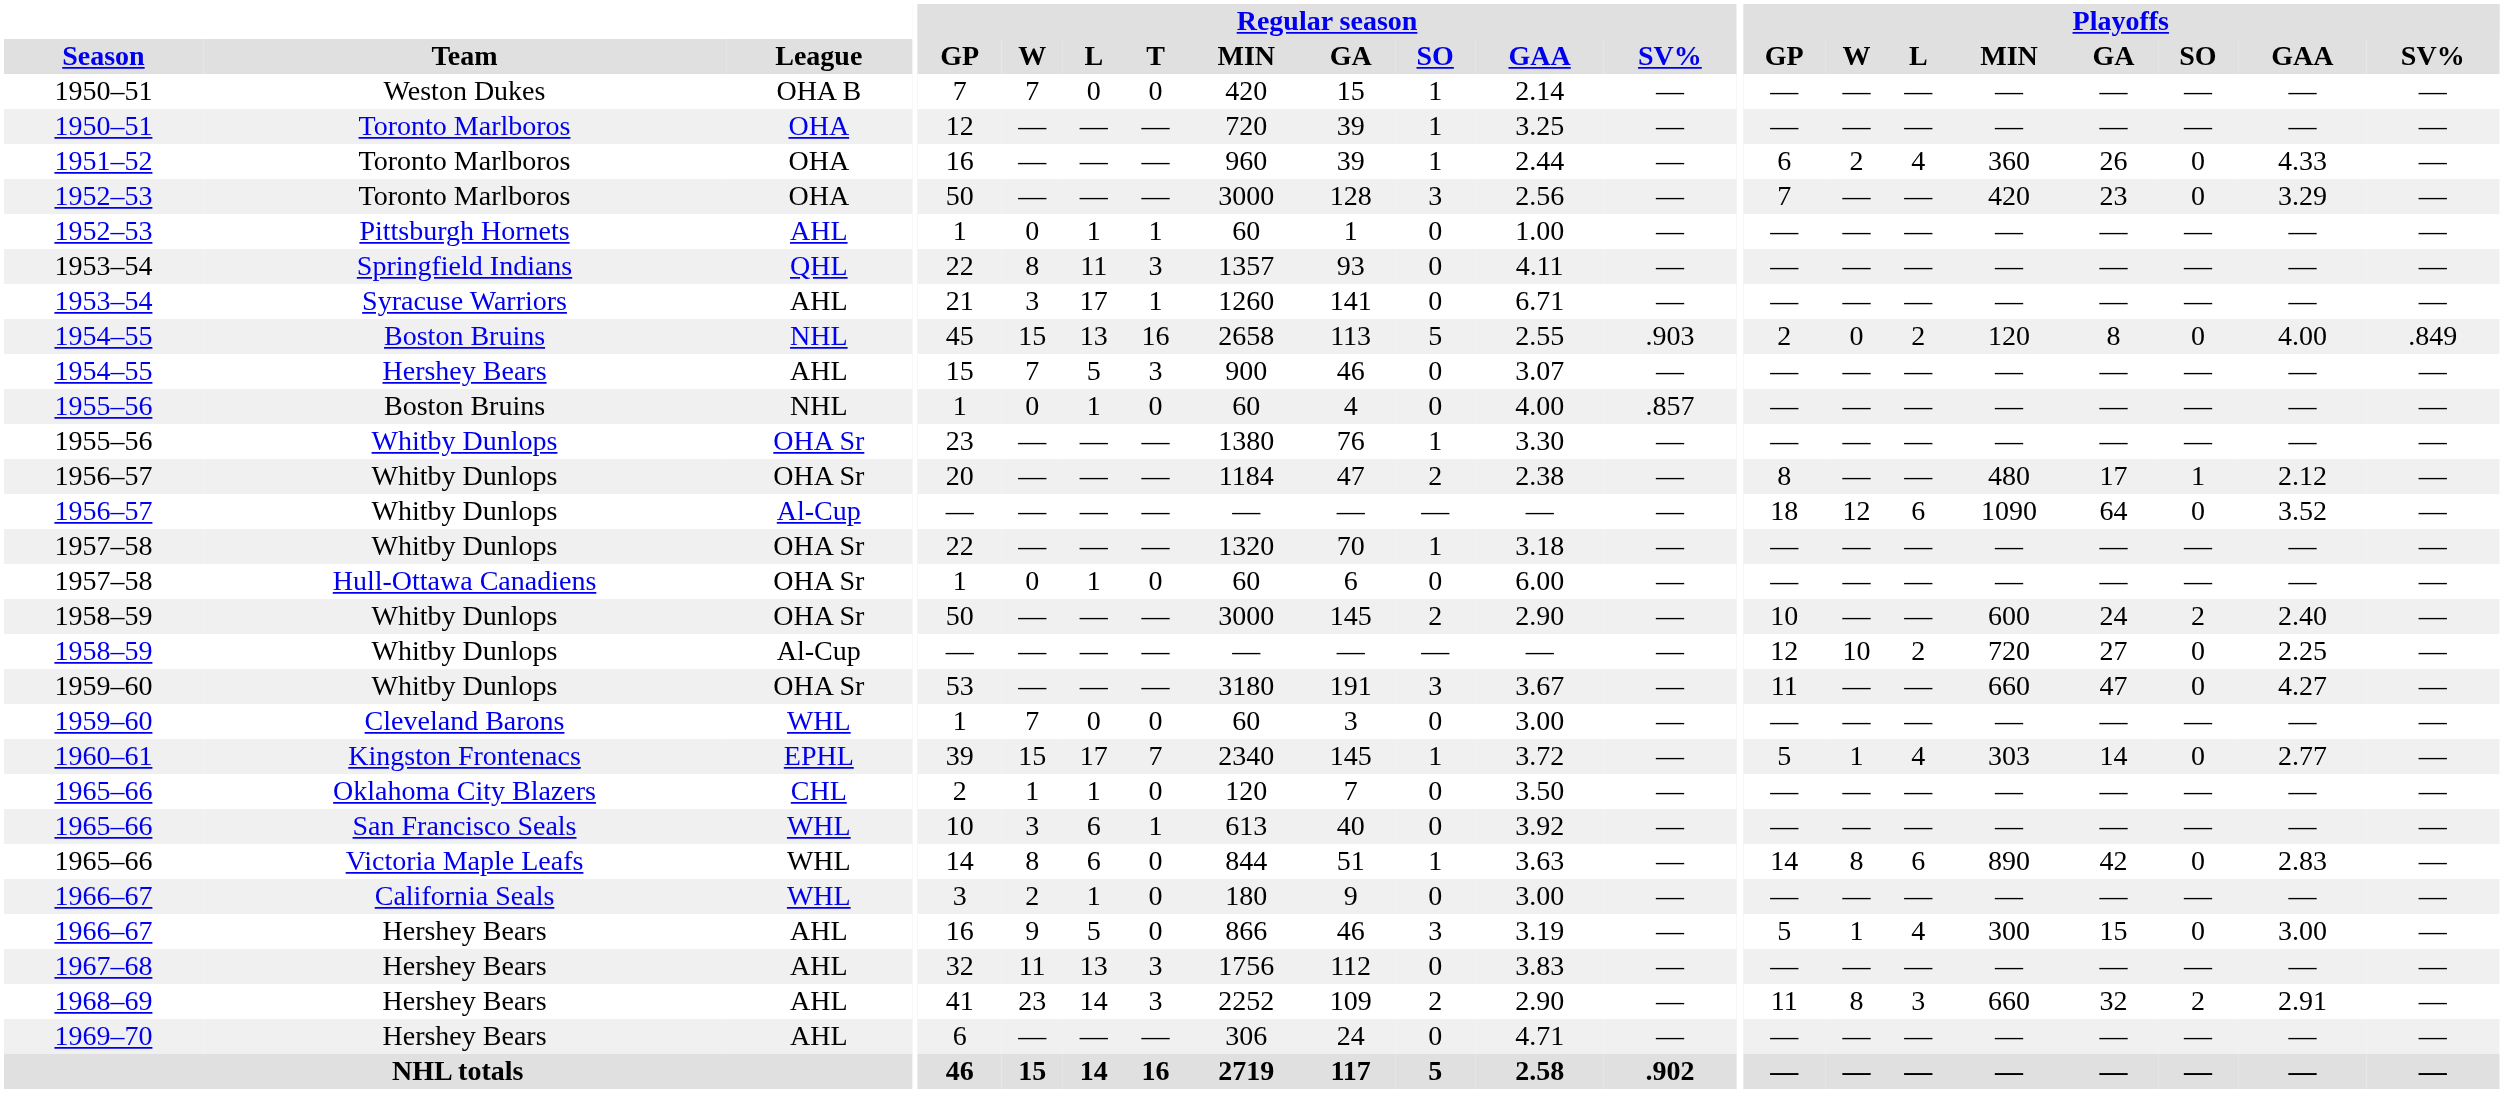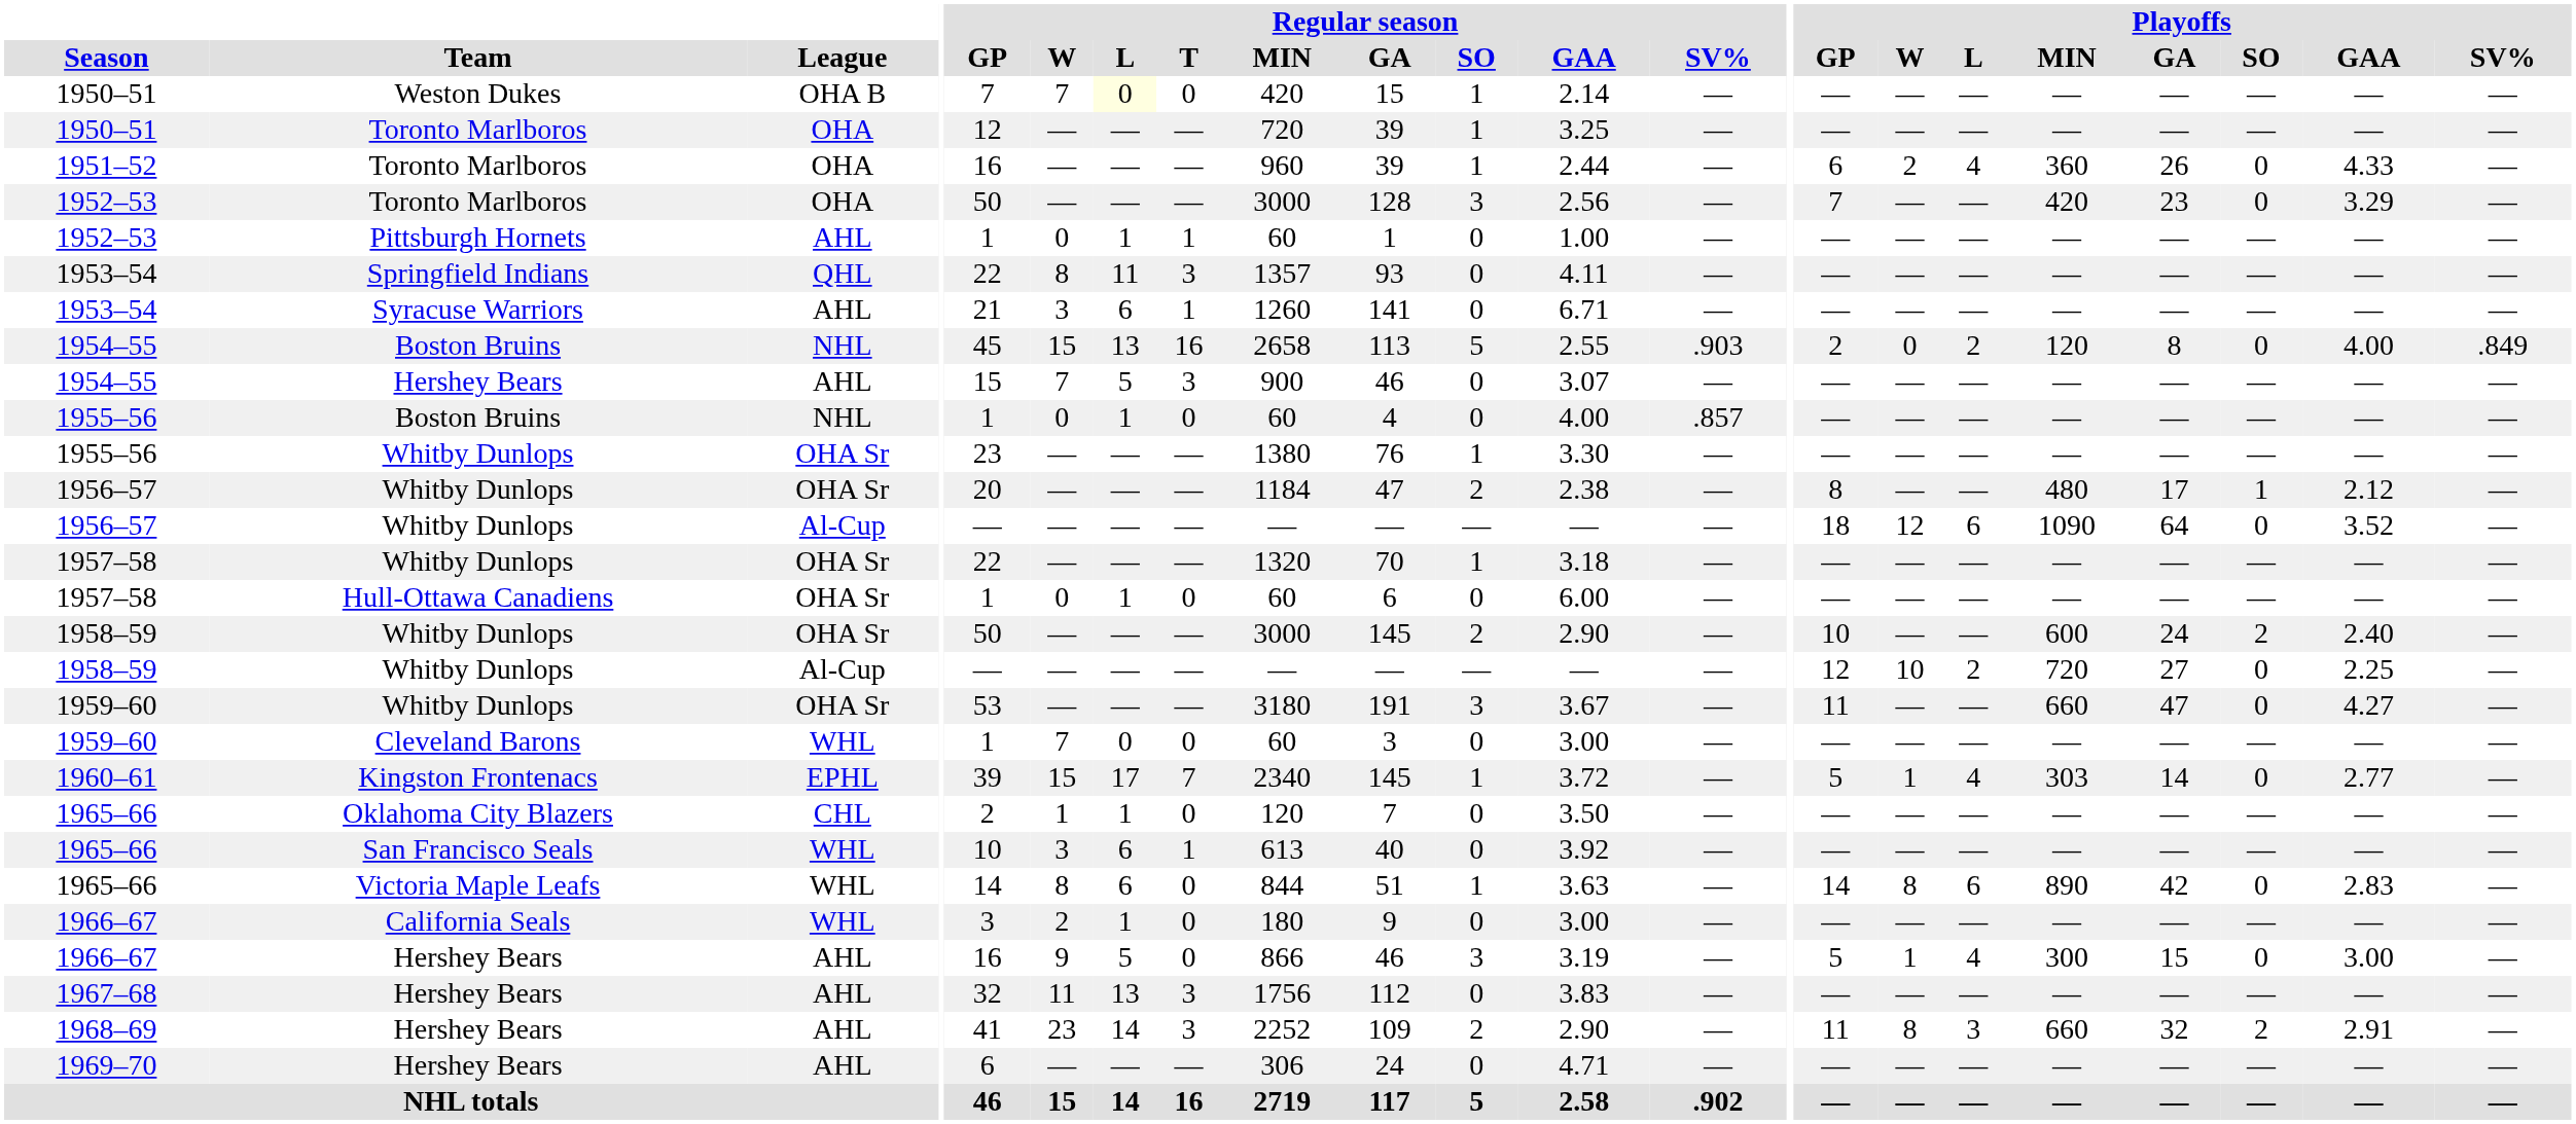1950–51 / Weston Dukes | Regular season / L: no background -> lightyellow background
1953–54 / Syracuse Warriors | Regular season / L: 17 -> 6
